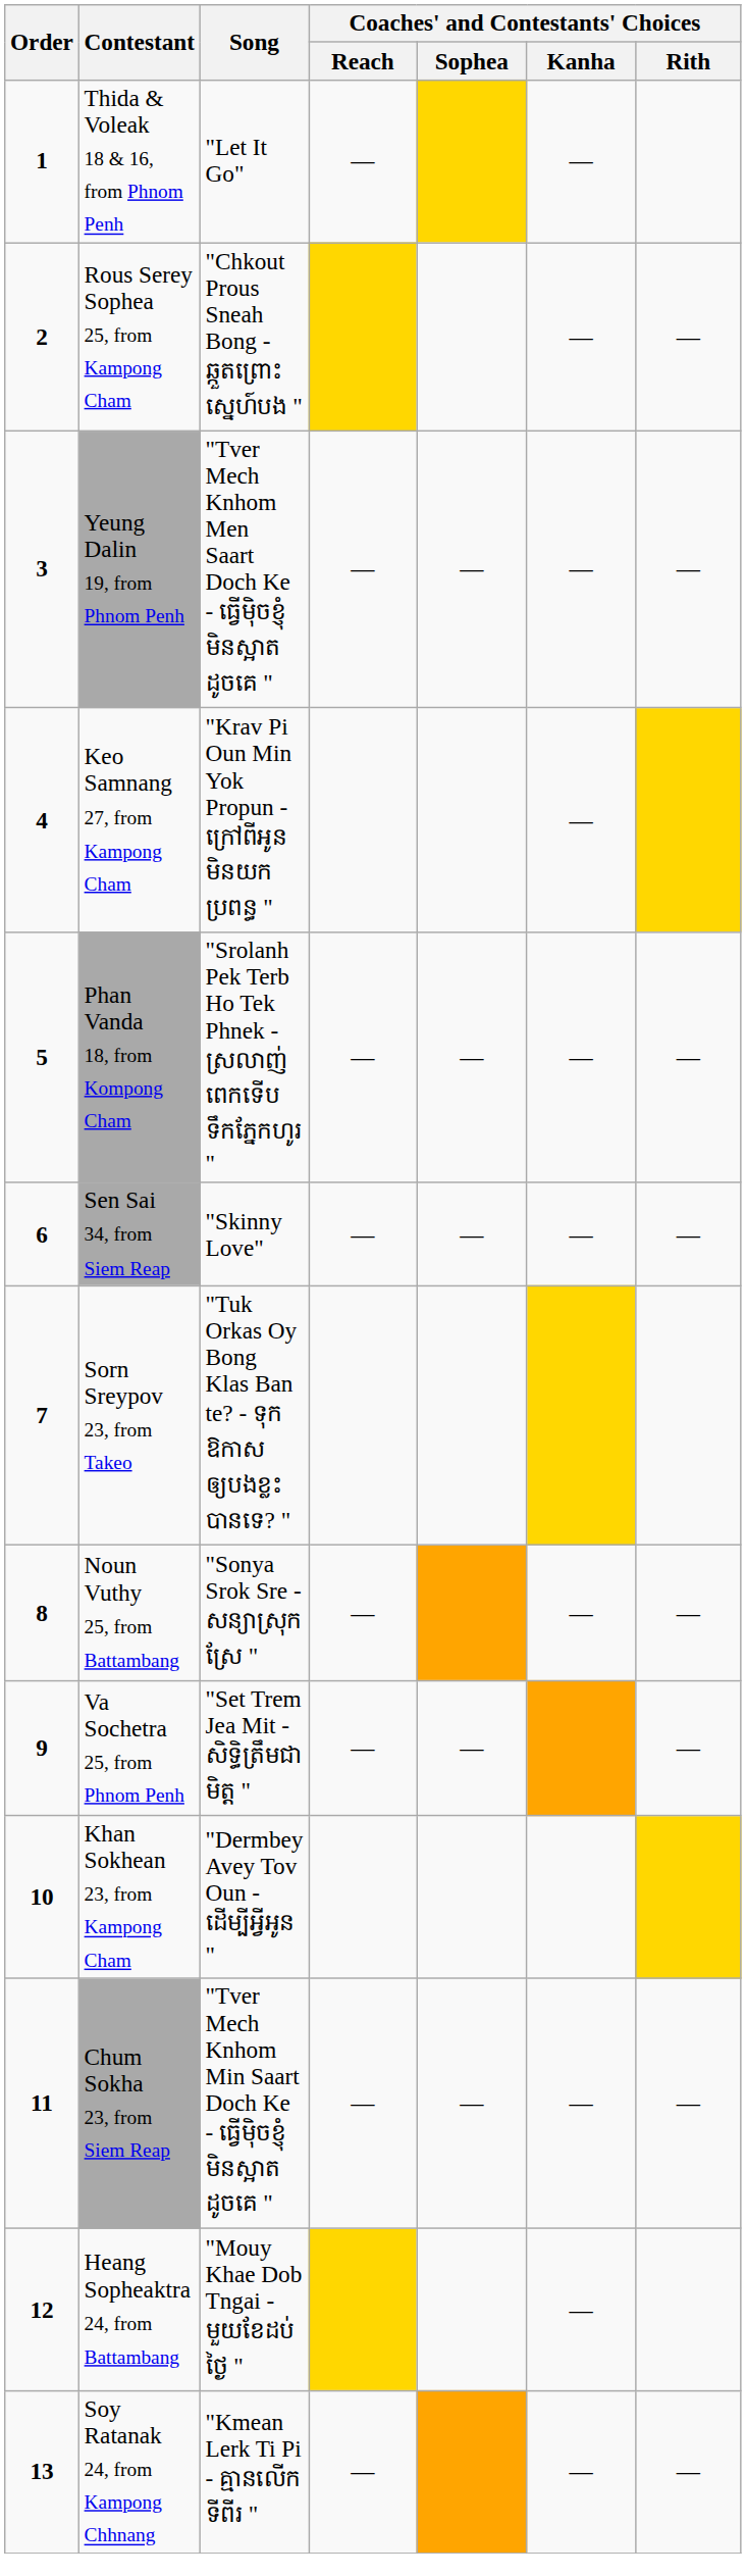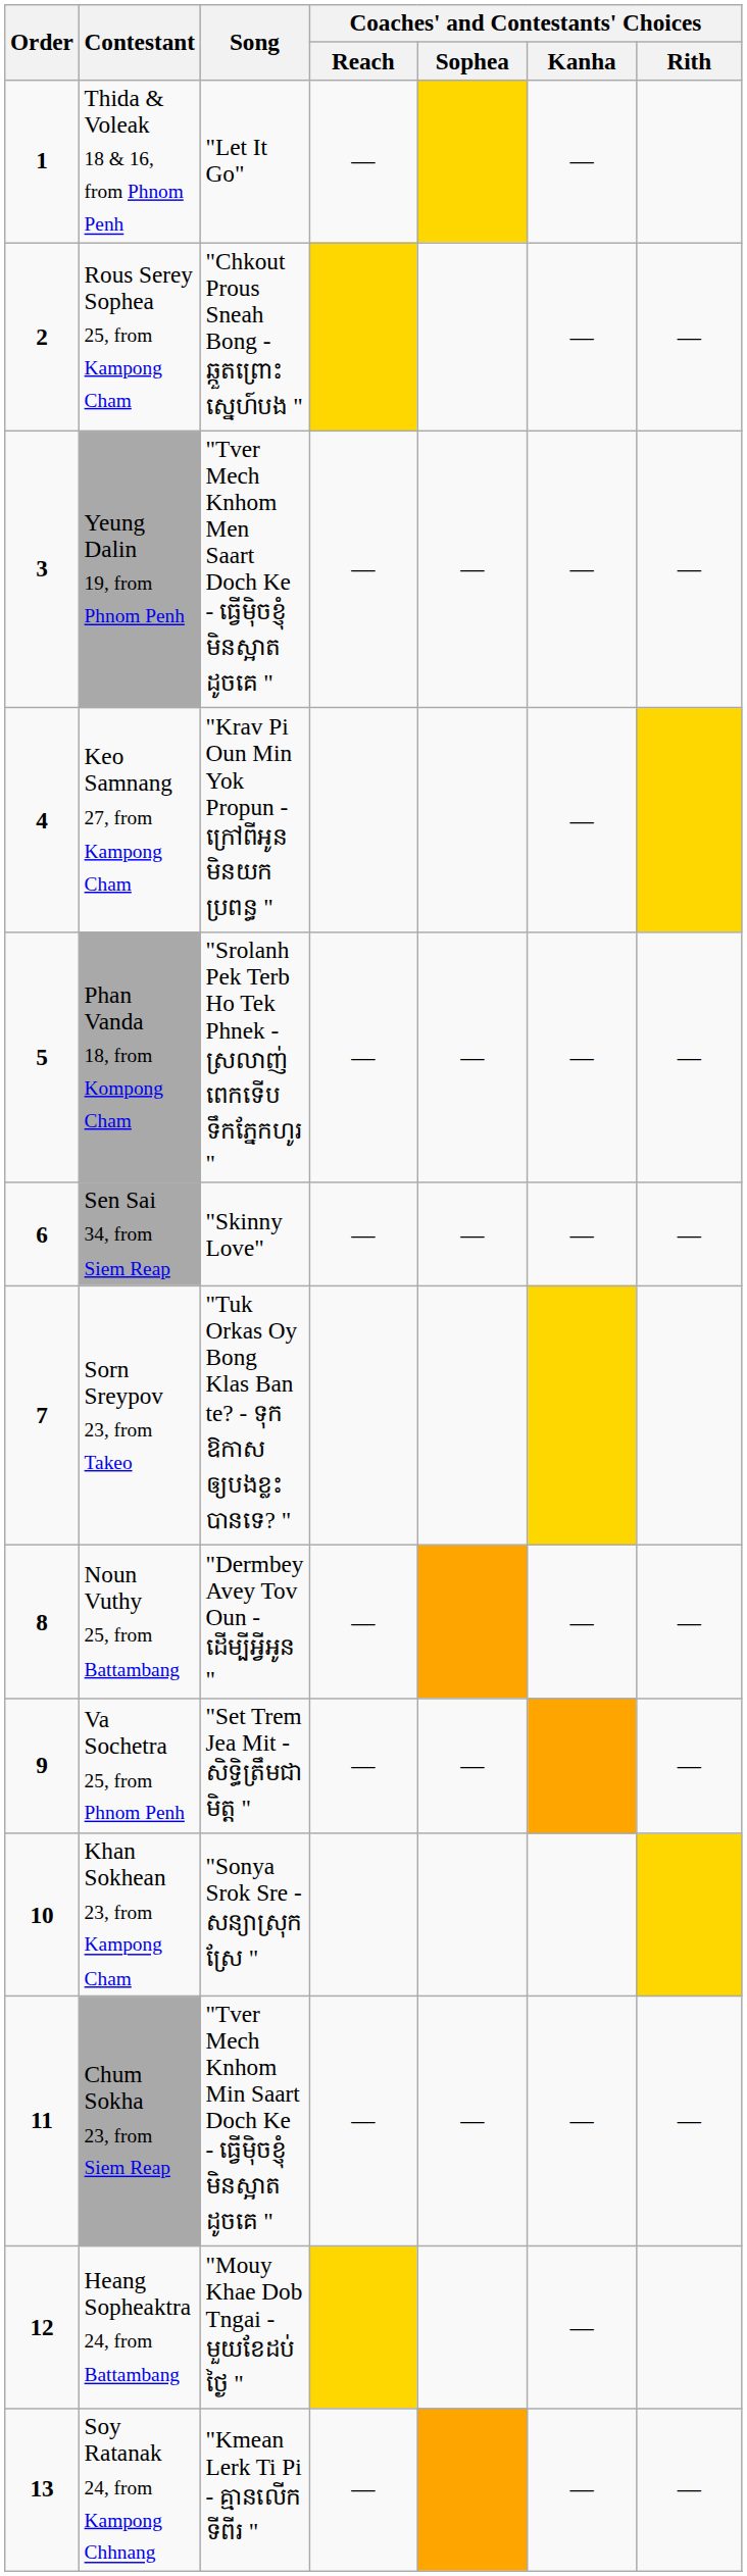Noun Vuthy 25, from Battambang | Song: "Sonya Srok Sre - សន្យាស្រុកស្រែ " -> "Dermbey Avey Tov Oun - ដើម្បីអ្វីអូន "
Khan Sokhean 23, from Kampong Cham | Song: "Dermbey Avey Tov Oun - ដើម្បីអ្វីអូន " -> "Sonya Srok Sre - សន្យាស្រុកស្រែ "
